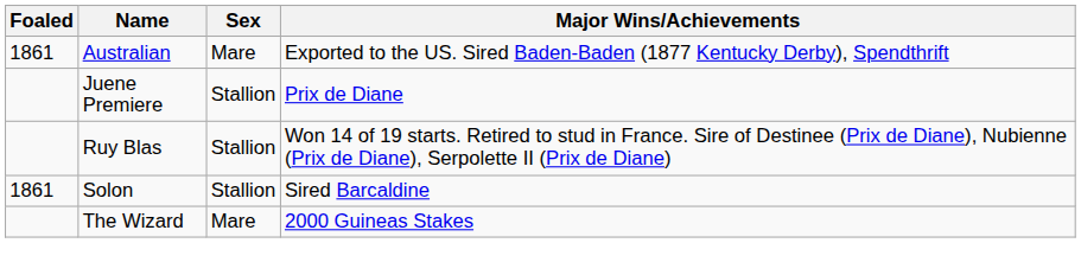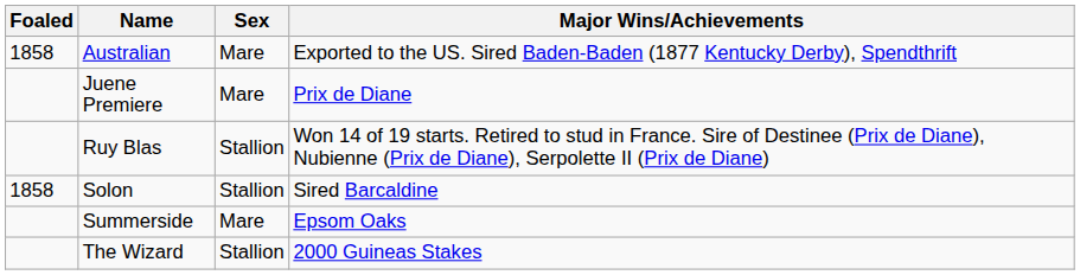Australian | Foaled: 1861 -> 1858
Juene Premiere | Sex: Stallion -> Mare
Solon | Foaled: 1861 -> 1858
+ row: Summerside | Mare | Epsom Oaks
The Wizard | Sex: Mare -> Stallion
